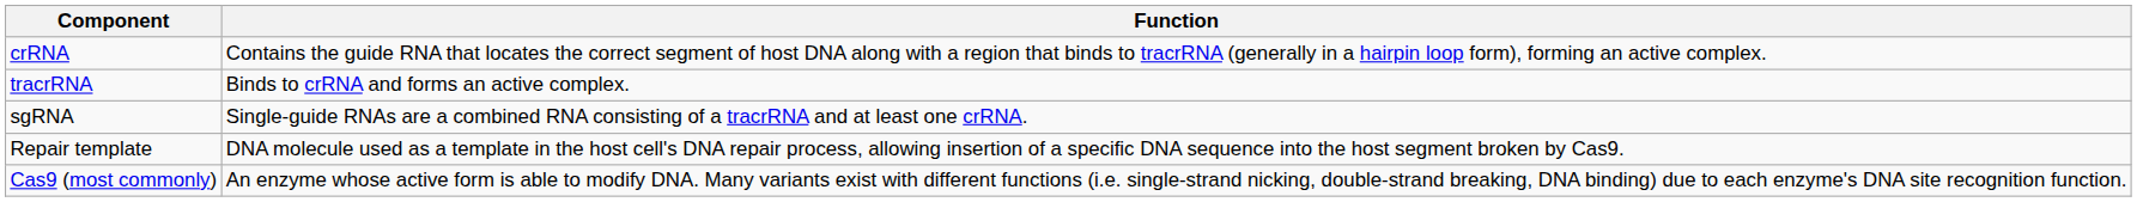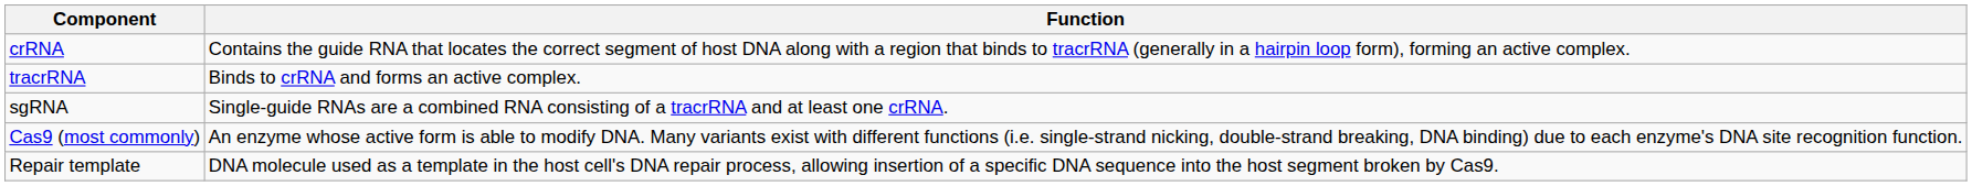rows swapped: Cas9 (most commonly) <-> Repair template
